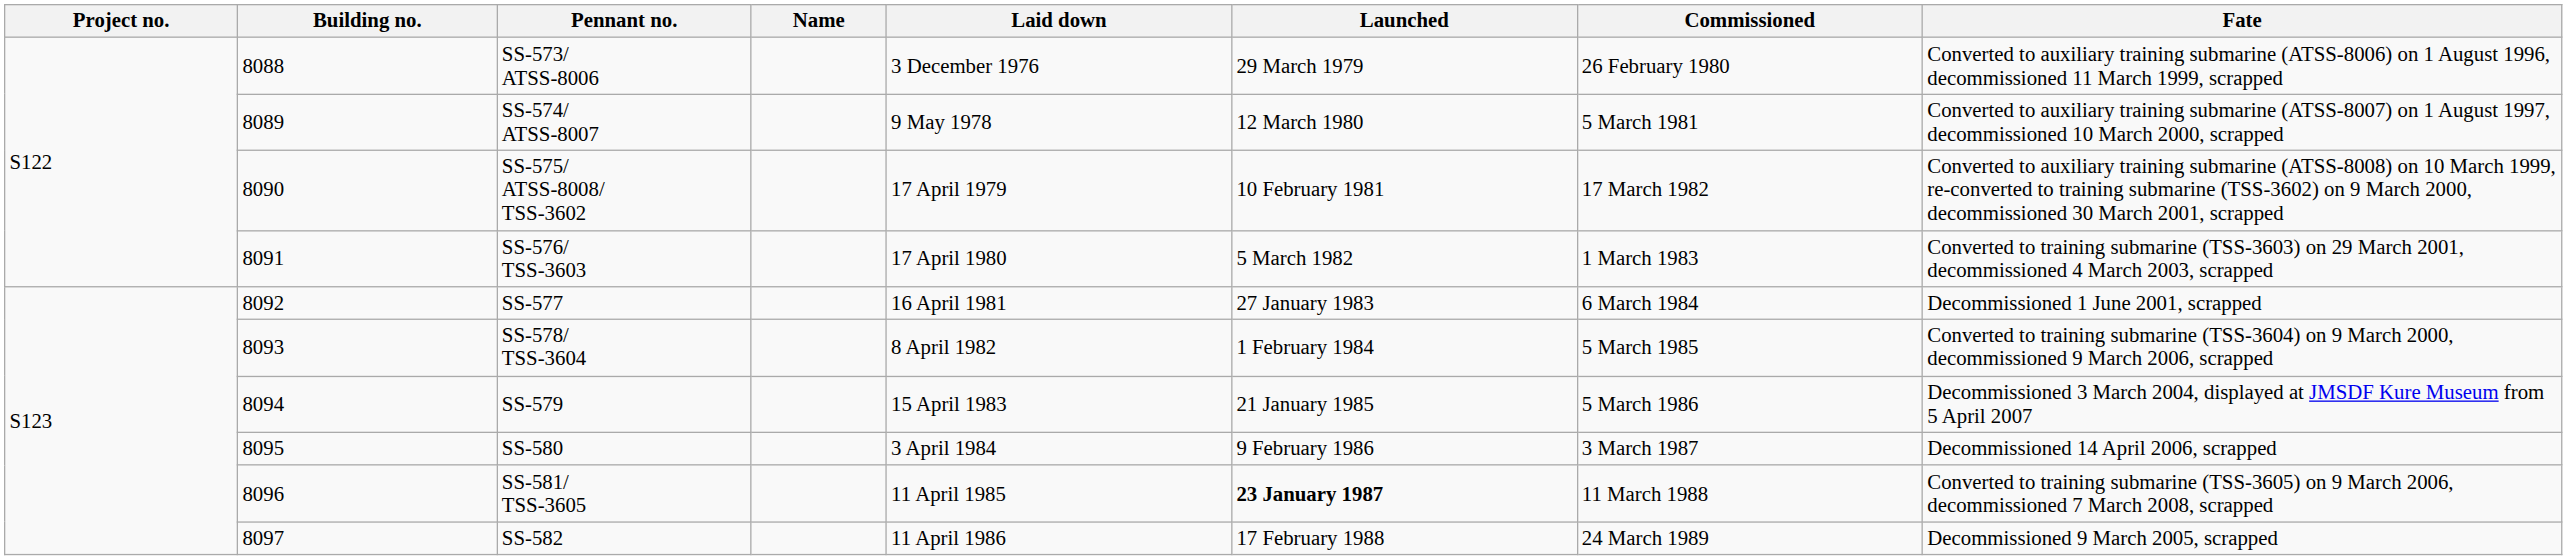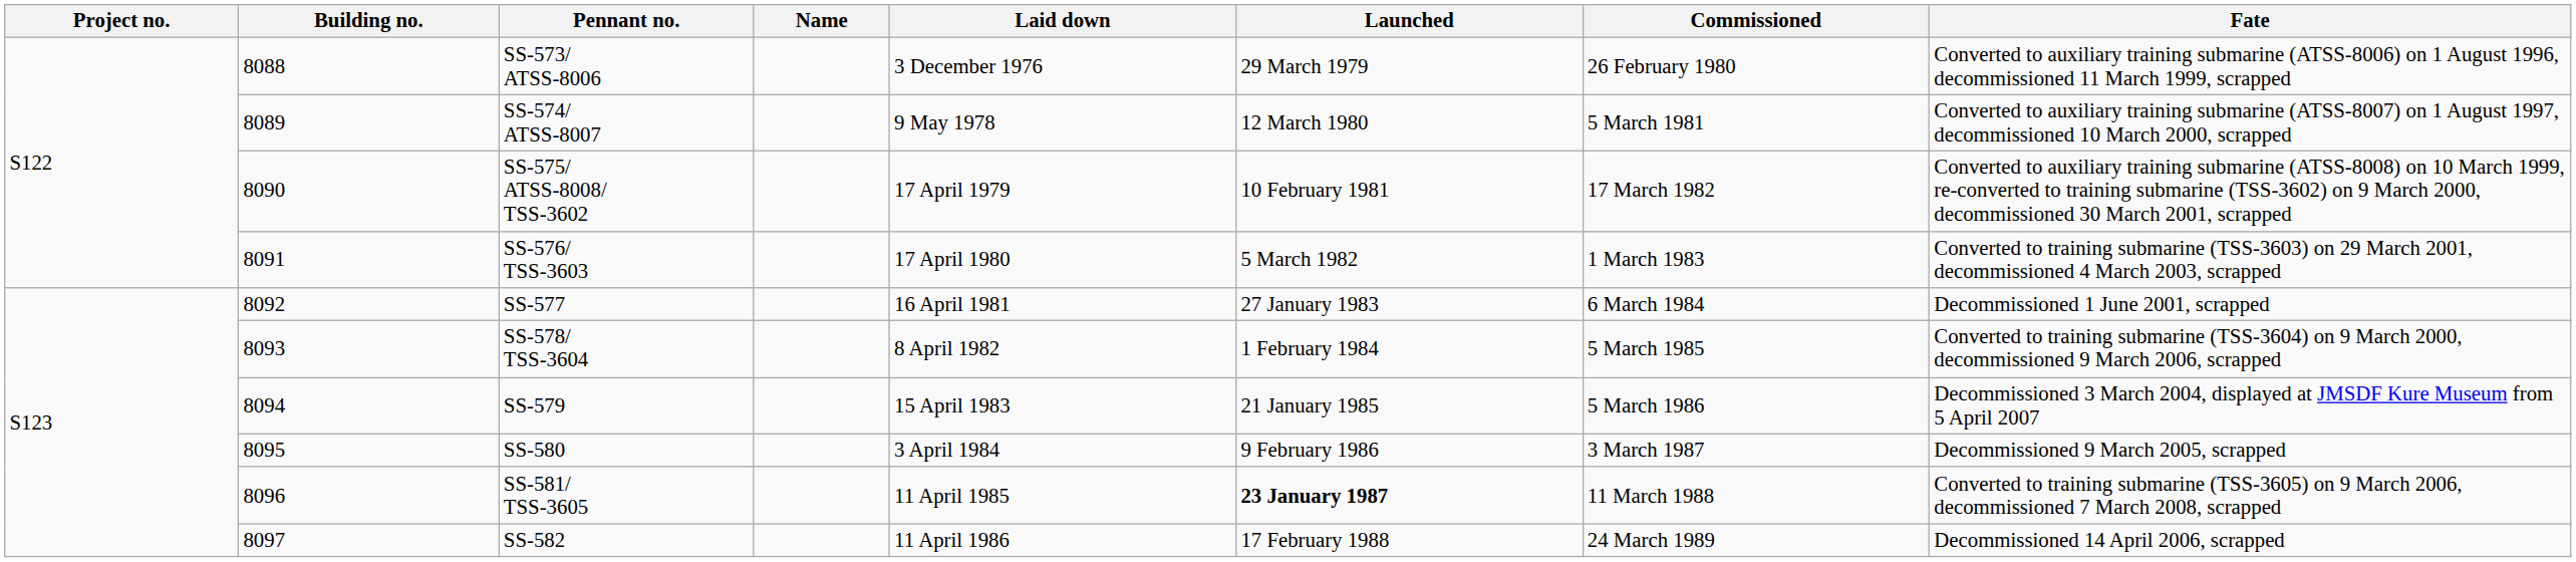SS-580 | Fate: Decommissioned 14 April 2006, scrapped -> Decommissioned 9 March 2005, scrapped
SS-582 | Fate: Decommissioned 9 March 2005, scrapped -> Decommissioned 14 April 2006, scrapped
